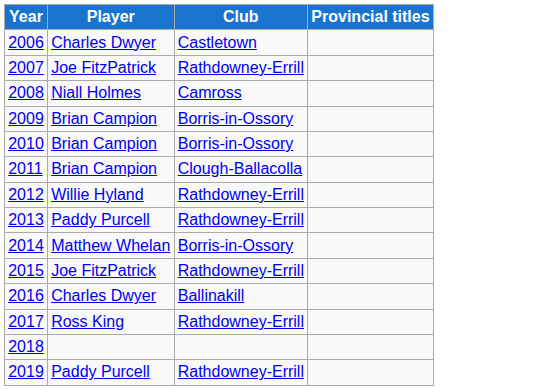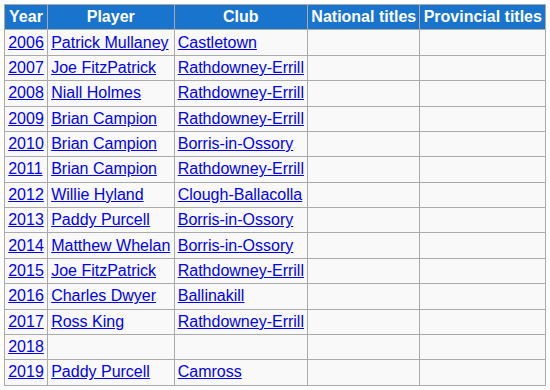+ column: National titles
2006 | Player: Charles Dwyer -> Patrick Mullaney
2008 | Club: Camross -> Rathdowney-Errill
2009 | Club: Borris-in-Ossory -> Rathdowney-Errill
2011 | Club: Clough-Ballacolla -> Rathdowney-Errill
2012 | Club: Rathdowney-Errill -> Clough-Ballacolla
2013 | Club: Rathdowney-Errill -> Borris-in-Ossory
2019 | Club: Rathdowney-Errill -> Camross
